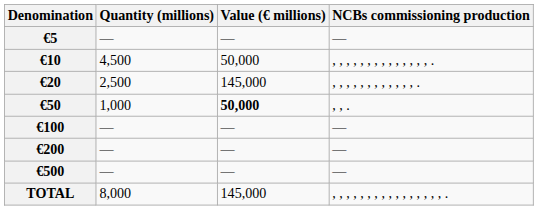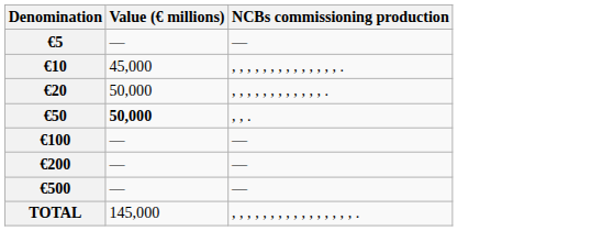- column: Quantity (millions) | — | 4,500 | 2,500 | 1,000 | — | — | — | 8,000
€10 | Value (€ millions): 50,000 -> 45,000
€20 | Value (€ millions): 145,000 -> 50,000
